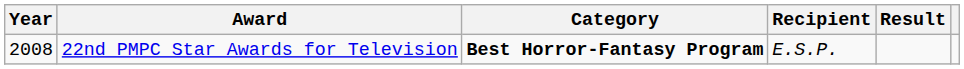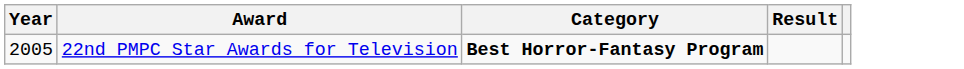- column: Recipient | E.S.P.
22nd PMPC Star Awards for Television | Year: 2008 -> 2005
